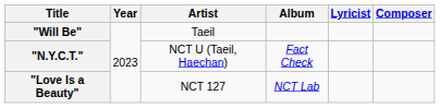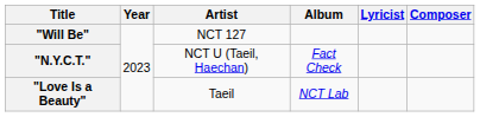"Will Be" | Artist: Taeil -> NCT 127
"Love Is a Beauty" | Artist: NCT 127 -> Taeil
